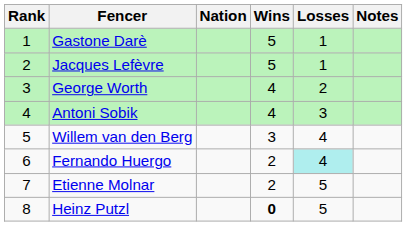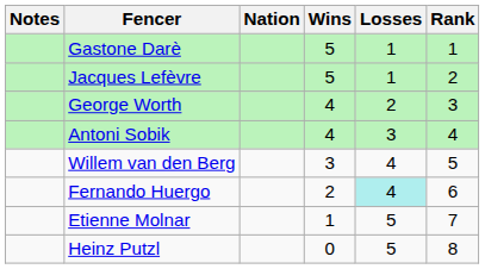columns swapped: Rank <-> Notes
Etienne Molnar | Wins: 2 -> 1
Heinz Putzl | Wins: bold -> normal
